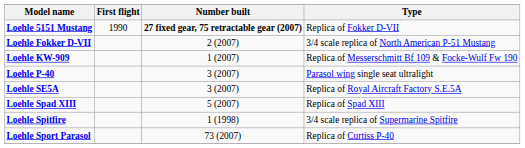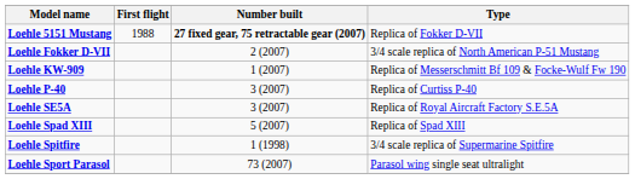Loehle 5151 Mustang | First flight: 1990 -> 1988
Loehle P-40 | Type: Parasol wing single seat ultralight -> Replica of Curtiss P-40
Loehle Sport Parasol | Type: Replica of Curtiss P-40 -> Parasol wing single seat ultralight
